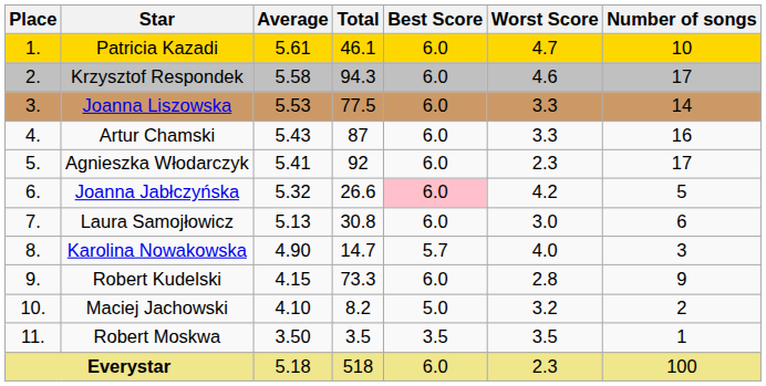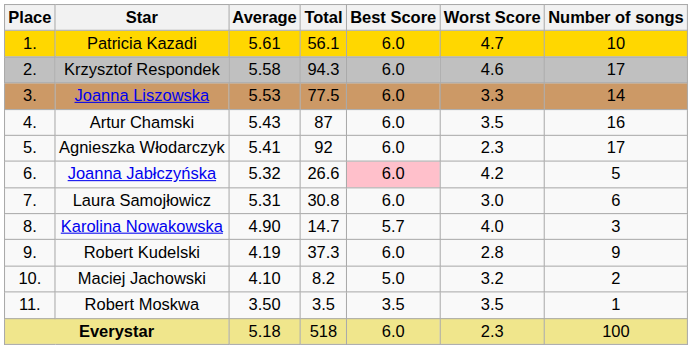Patricia Kazadi | Total: 46.1 -> 56.1
Artur Chamski | Worst Score: 3.3 -> 3.5
Laura Samojłowicz | Average: 5.13 -> 5.31
Robert Kudelski | Average: 4.15 -> 4.19
Robert Kudelski | Total: 73.3 -> 37.3
